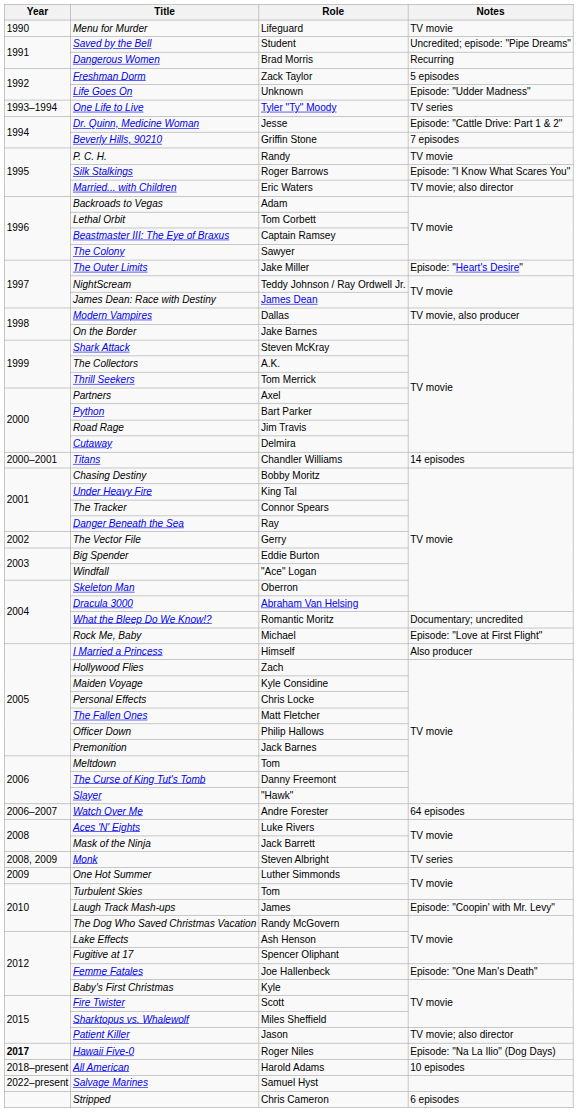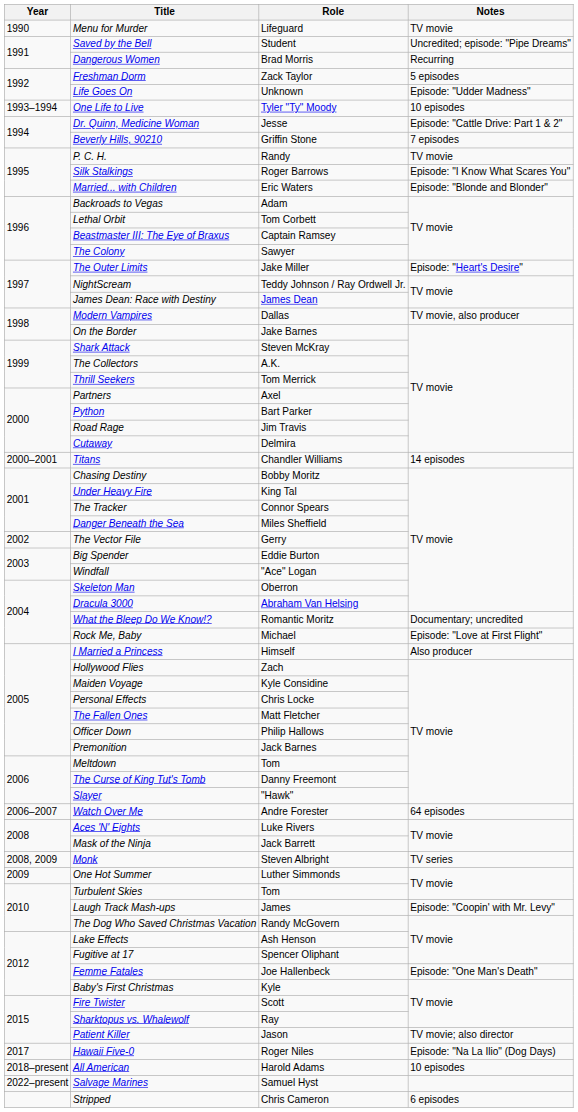One Life to Live | Notes: TV series -> 10 episodes
Married... with Children | Notes: TV movie; also director -> Episode: "Blonde and Blonder"
Danger Beneath the Sea | Role: Ray -> Miles Sheffield
Sharktopus vs. Whalewolf | Role: Miles Sheffield -> Ray
Hawaii Five-0 | Year: bold -> normal
